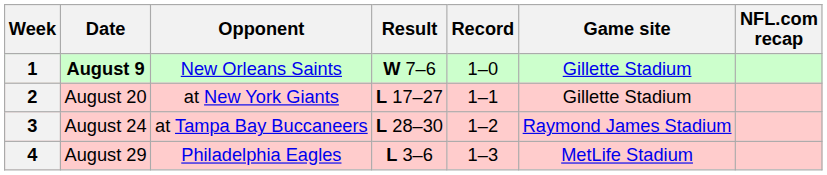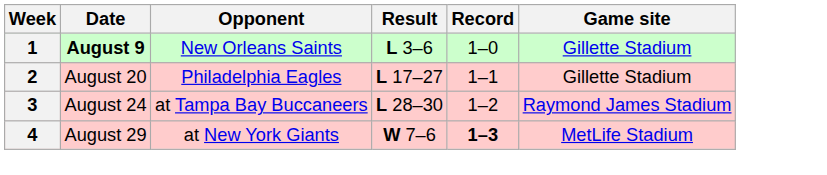- column: NFL.com recap
1 | Result: W 7–6 -> L 3–6
2 | Opponent: at New York Giants -> Philadelphia Eagles
4 | Opponent: Philadelphia Eagles -> at New York Giants
4 | Result: L 3–6 -> W 7–6
4 | Record: normal -> bold
